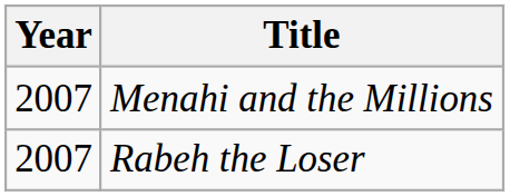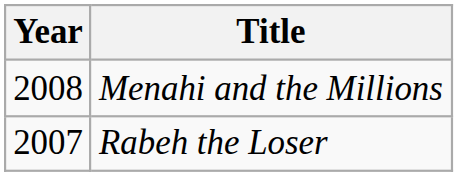Menahi and the Millions | Year: 2007 -> 2008
